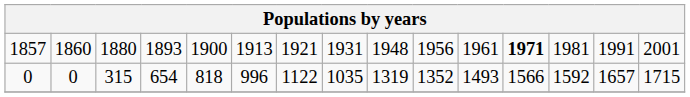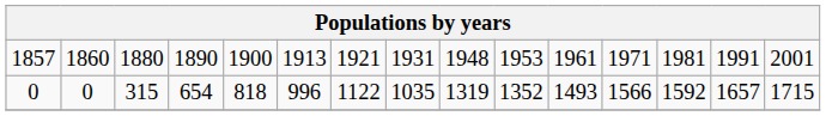1857 | column 4: 1893 -> 1890
1857 | column 10: 1956 -> 1953
1857 | column 12: bold -> normal
